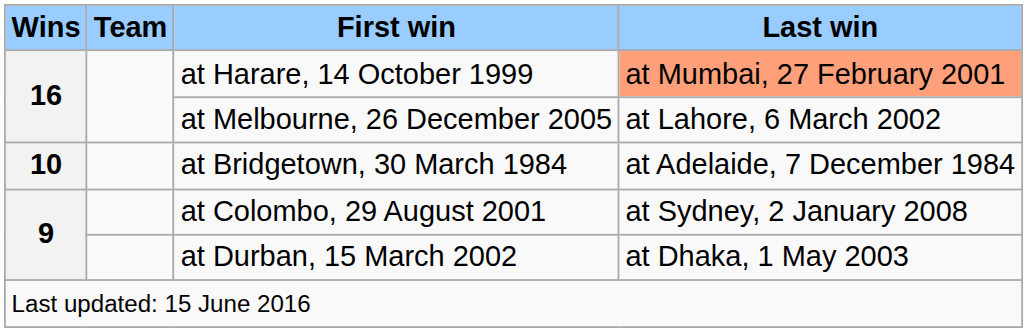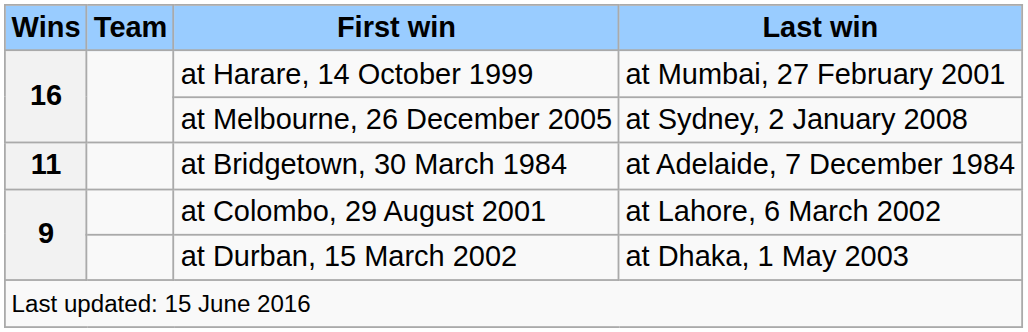at Harare, 14 October 1999 | Last win: lightsalmon background -> no background
at Melbourne, 26 December 2005 | Last win: at Lahore, 6 March 2002 -> at Sydney, 2 January 2008
at Bridgetown, 30 March 1984 | Wins: 10 -> 11
at Colombo, 29 August 2001 | Last win: at Sydney, 2 January 2008 -> at Lahore, 6 March 2002
